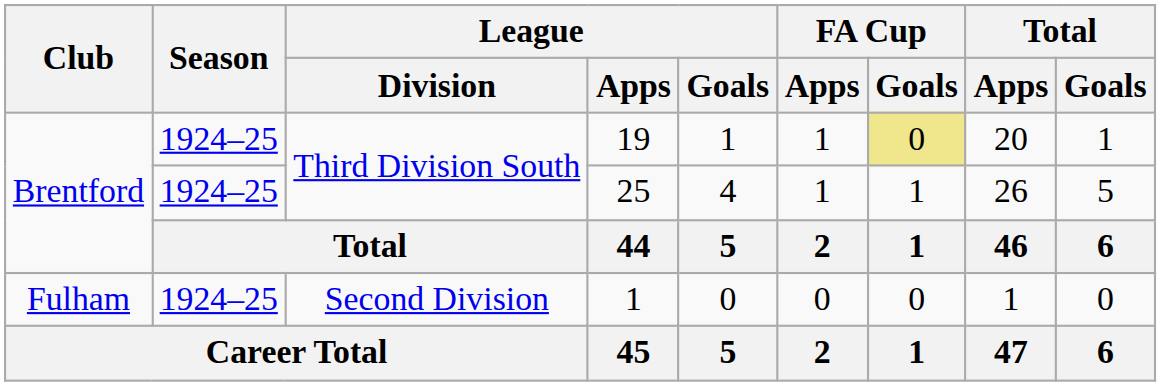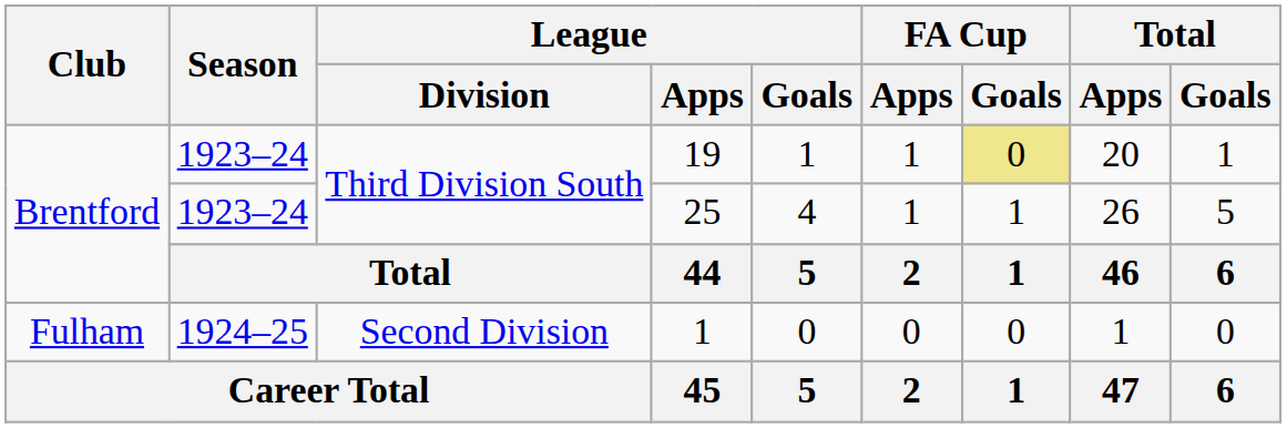19 | Season: 1924–25 -> 1923–24
25 | Season: 1924–25 -> 1923–24
